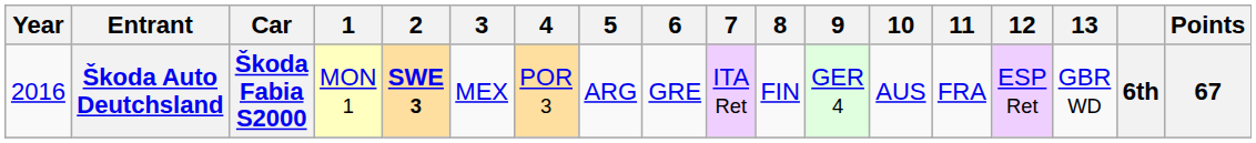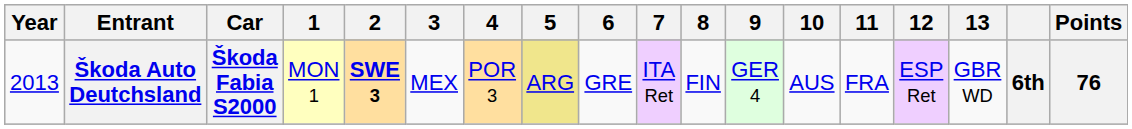Škoda Auto Deutchsland | Year: 2016 -> 2013
Škoda Auto Deutchsland | 5: no background -> khaki background
Škoda Auto Deutchsland | Points: 67 -> 76
